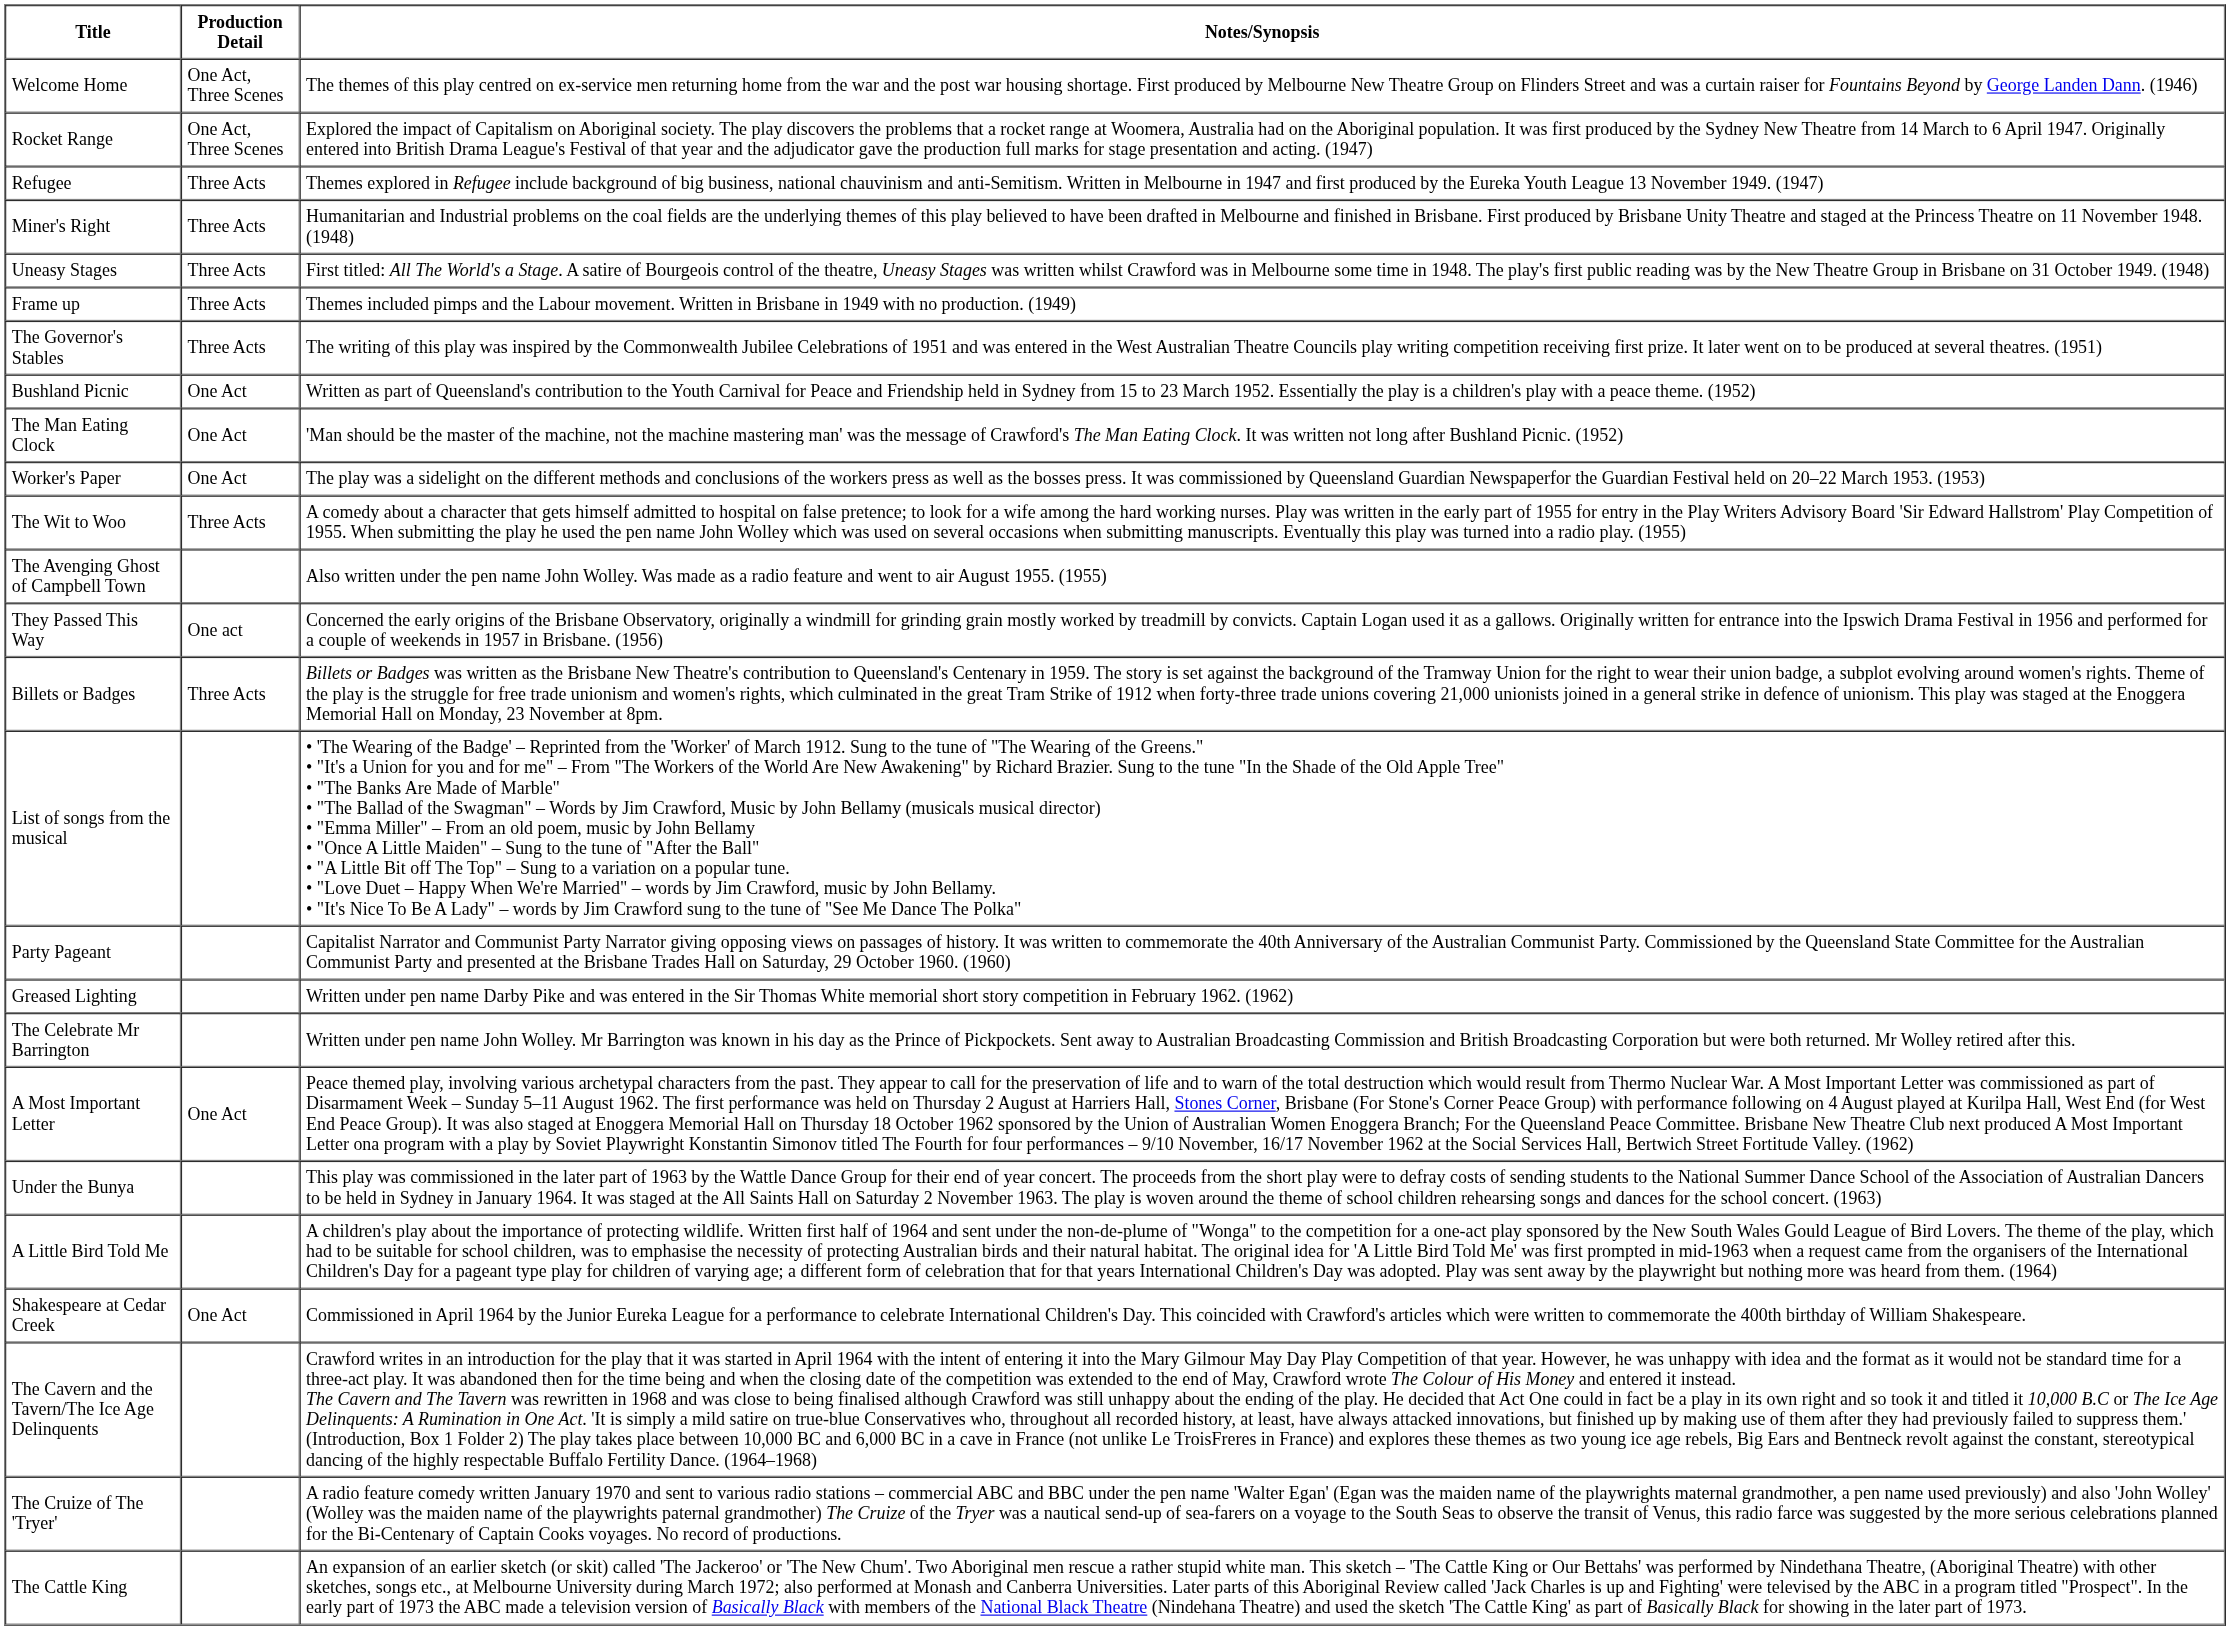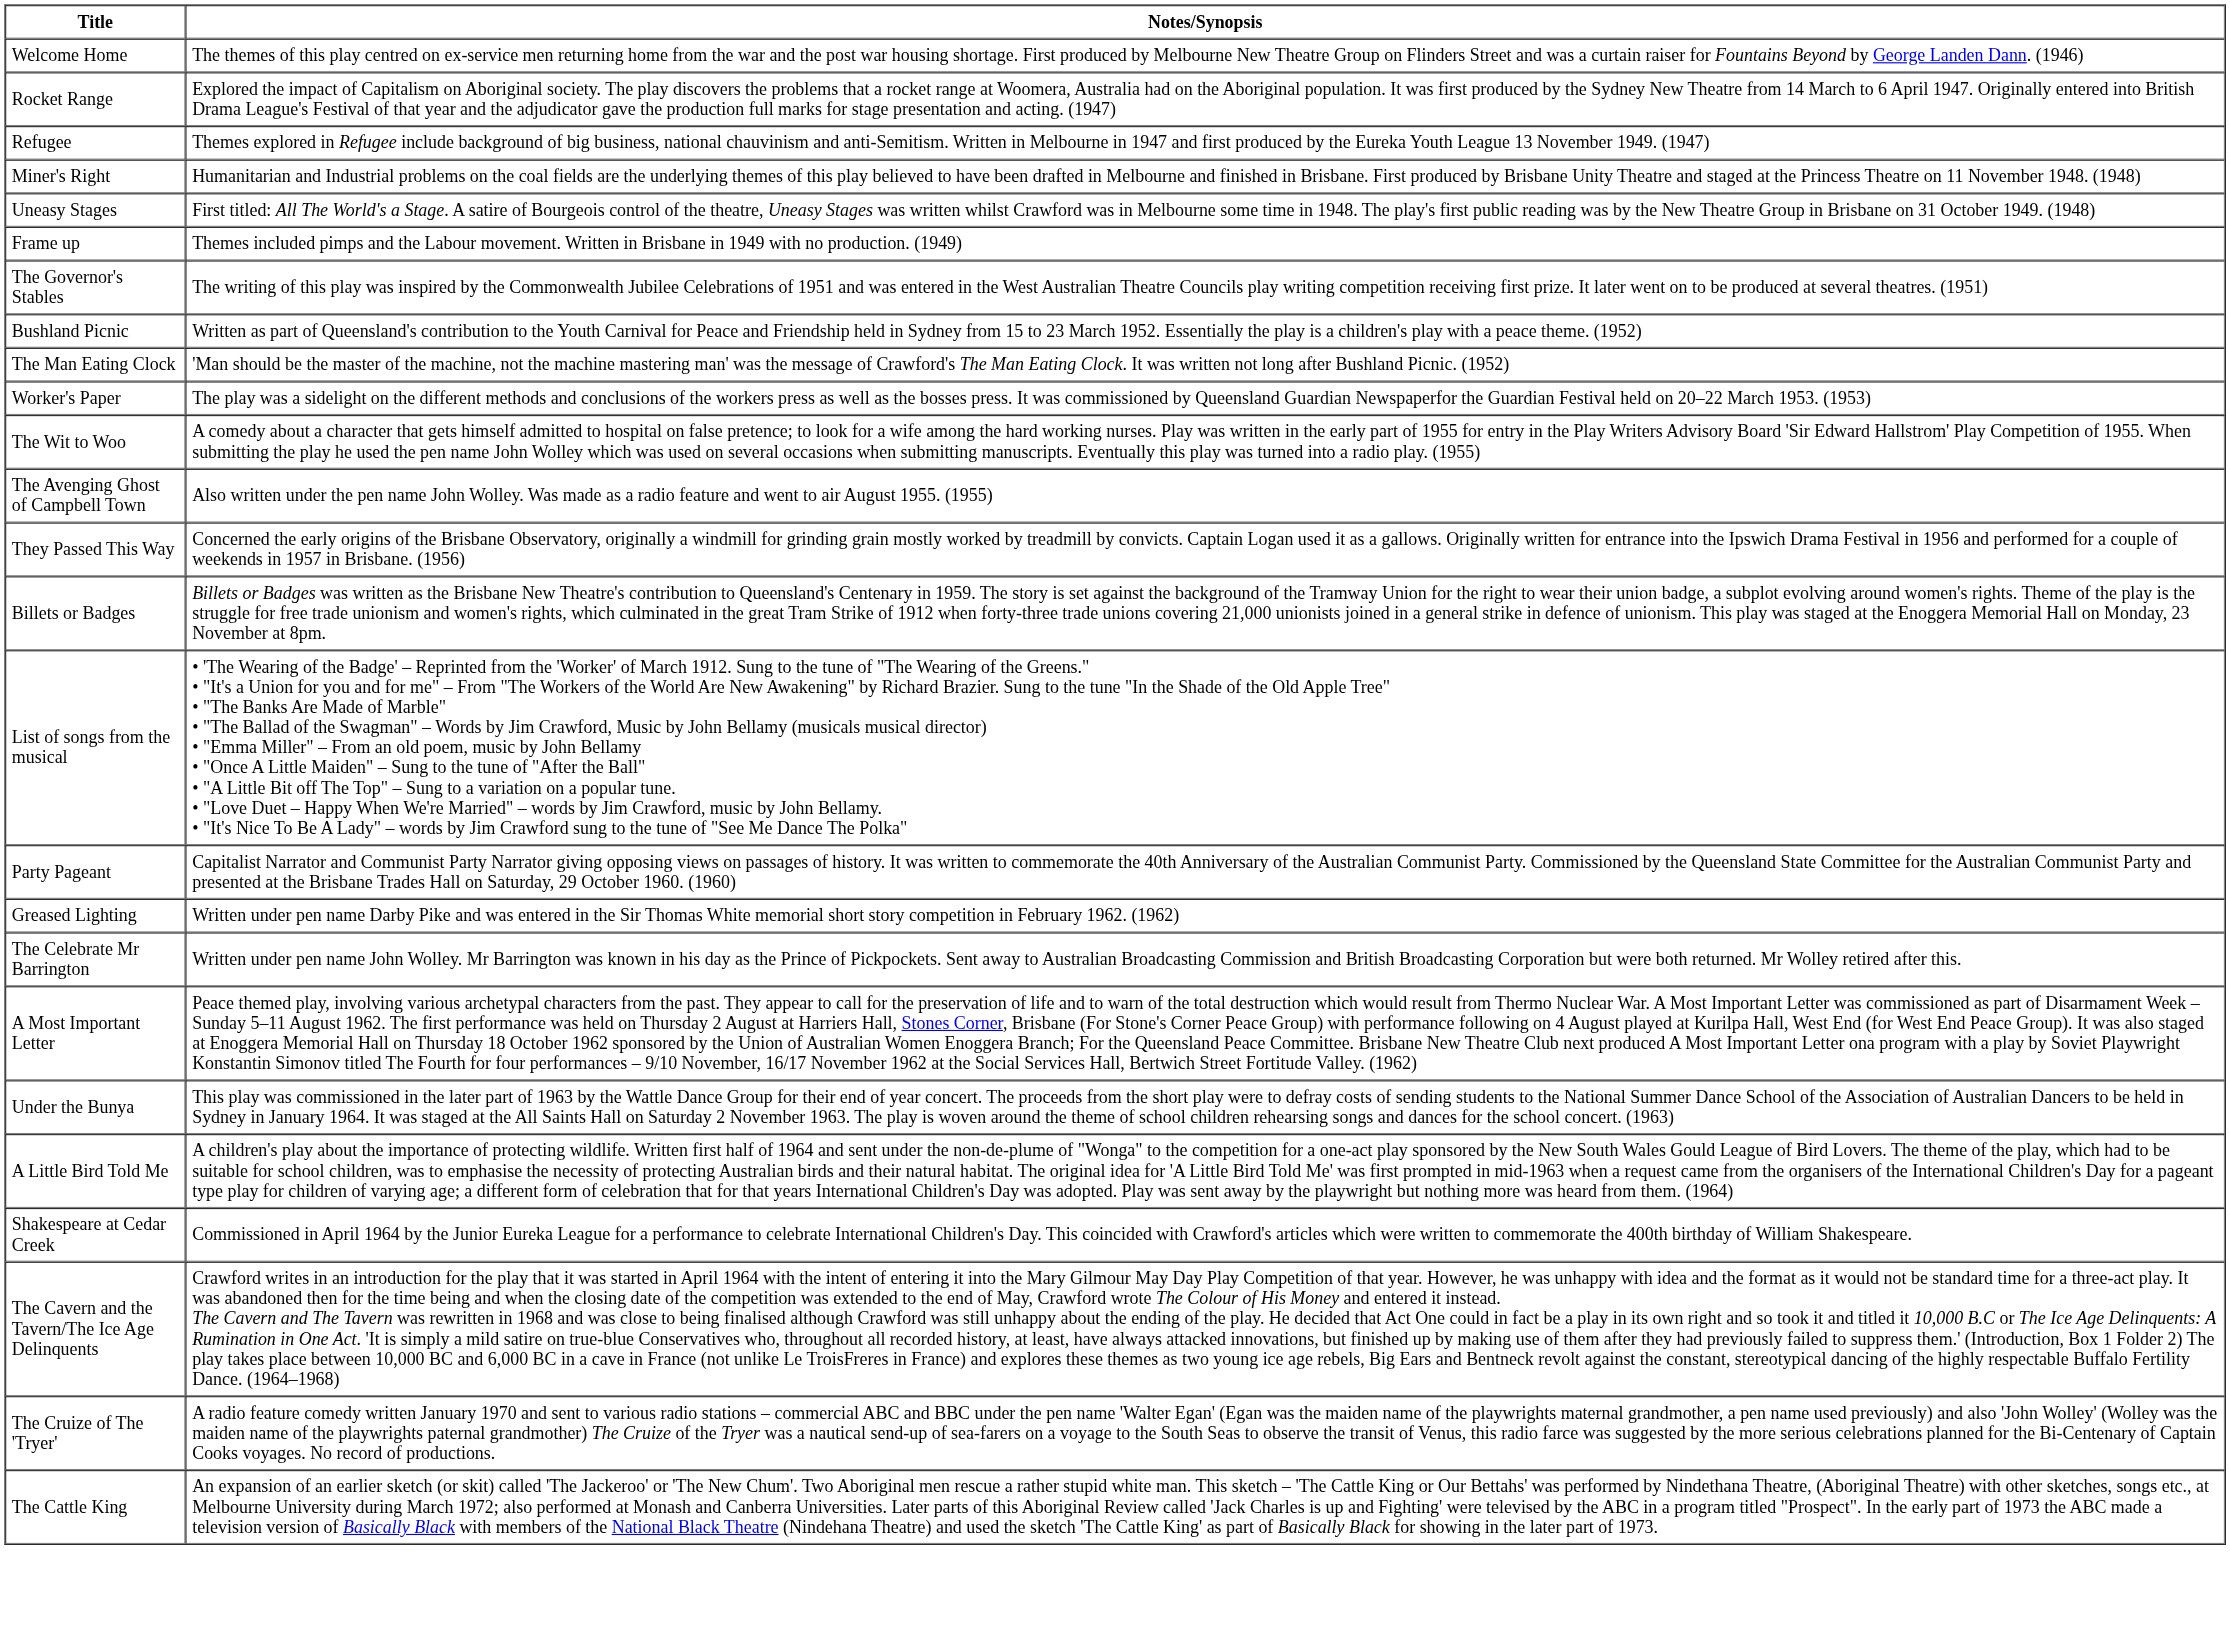- column: Production Detail | One Act, Three Scenes | One Act, Three Scenes | Three Acts | Three Acts | Three Acts | Three Acts | Three Acts | One Act | One Act | One Act | Three Acts | One act | Three Acts | One Act | One Act
